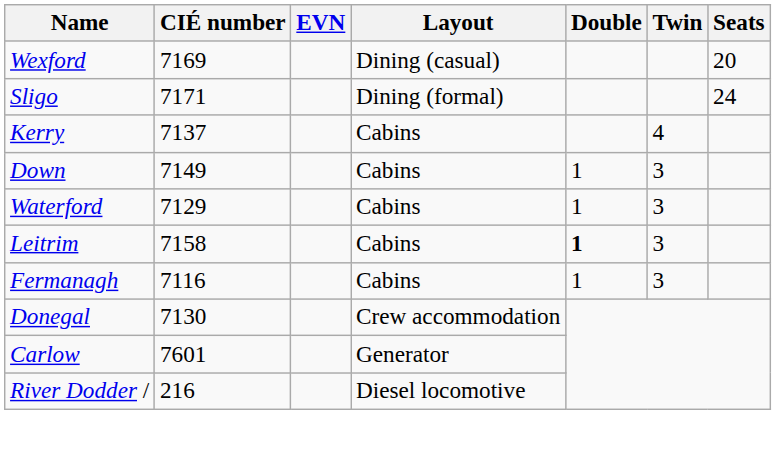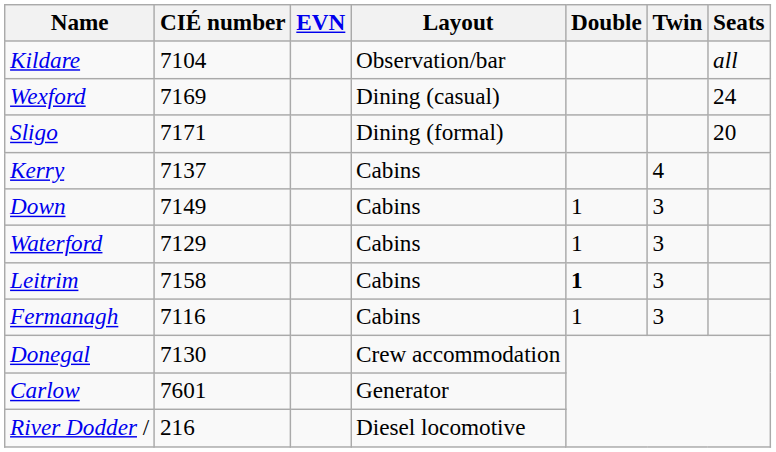+ row: Kildare | 7104 | Observation/bar | all
Wexford | Seats: 20 -> 24
Sligo | Seats: 24 -> 20
